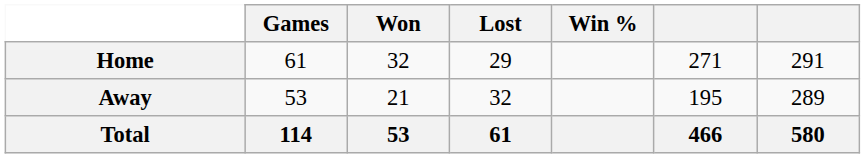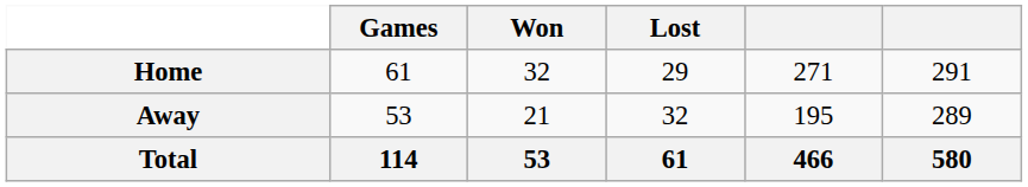- column: Win %
